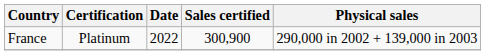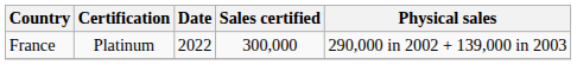France | Sales certified: 300,900 -> 300,000
